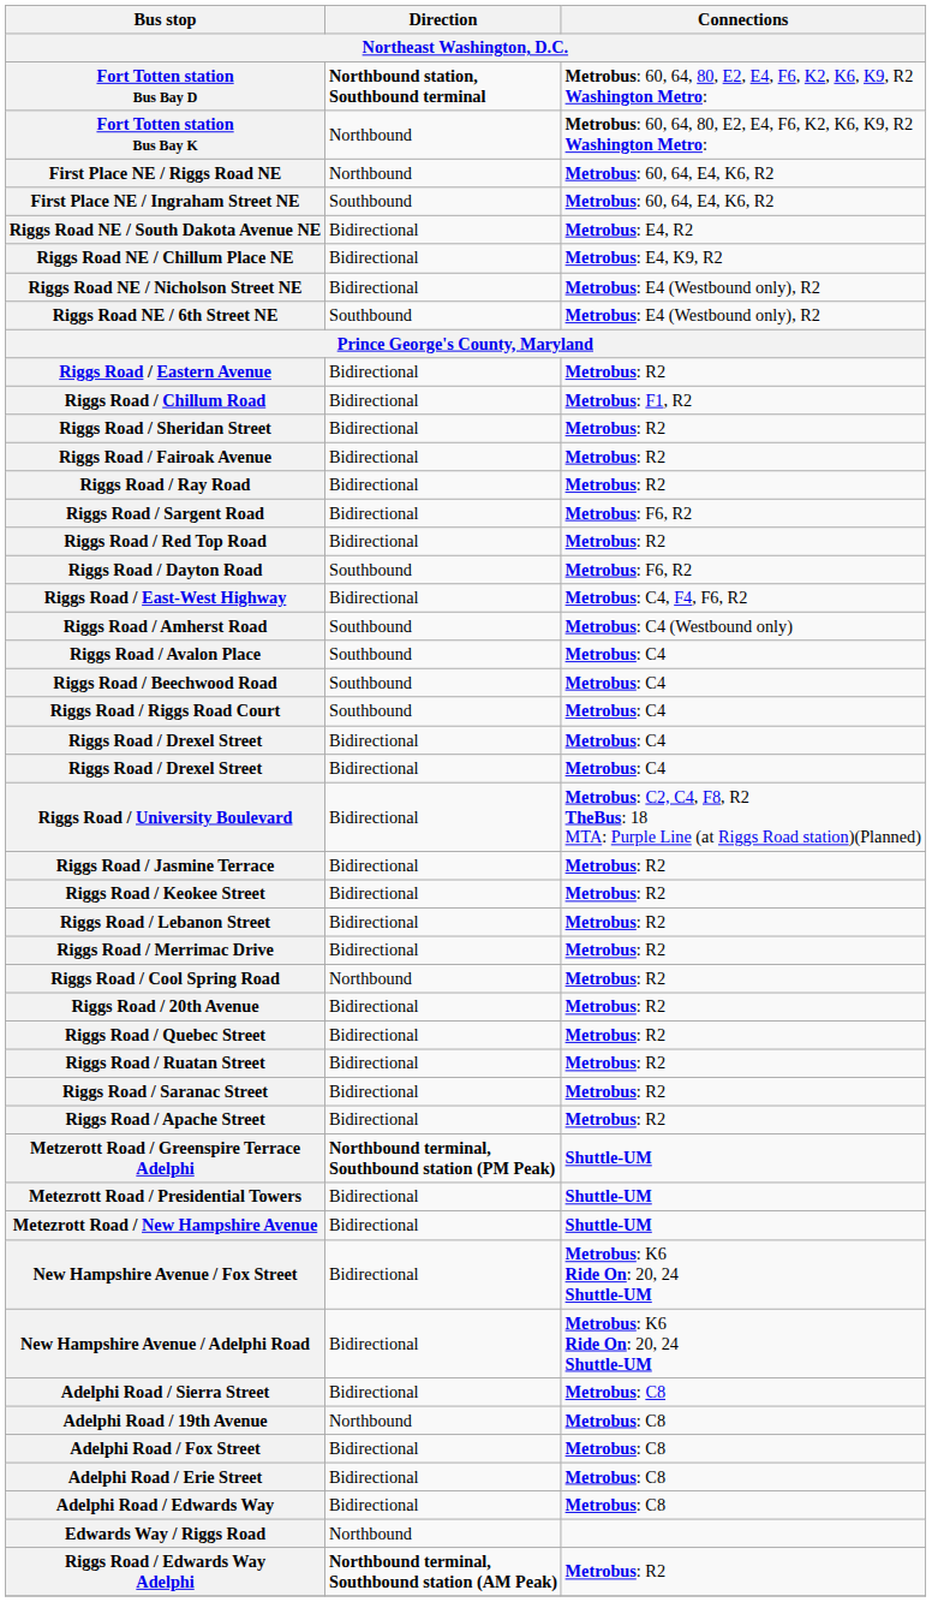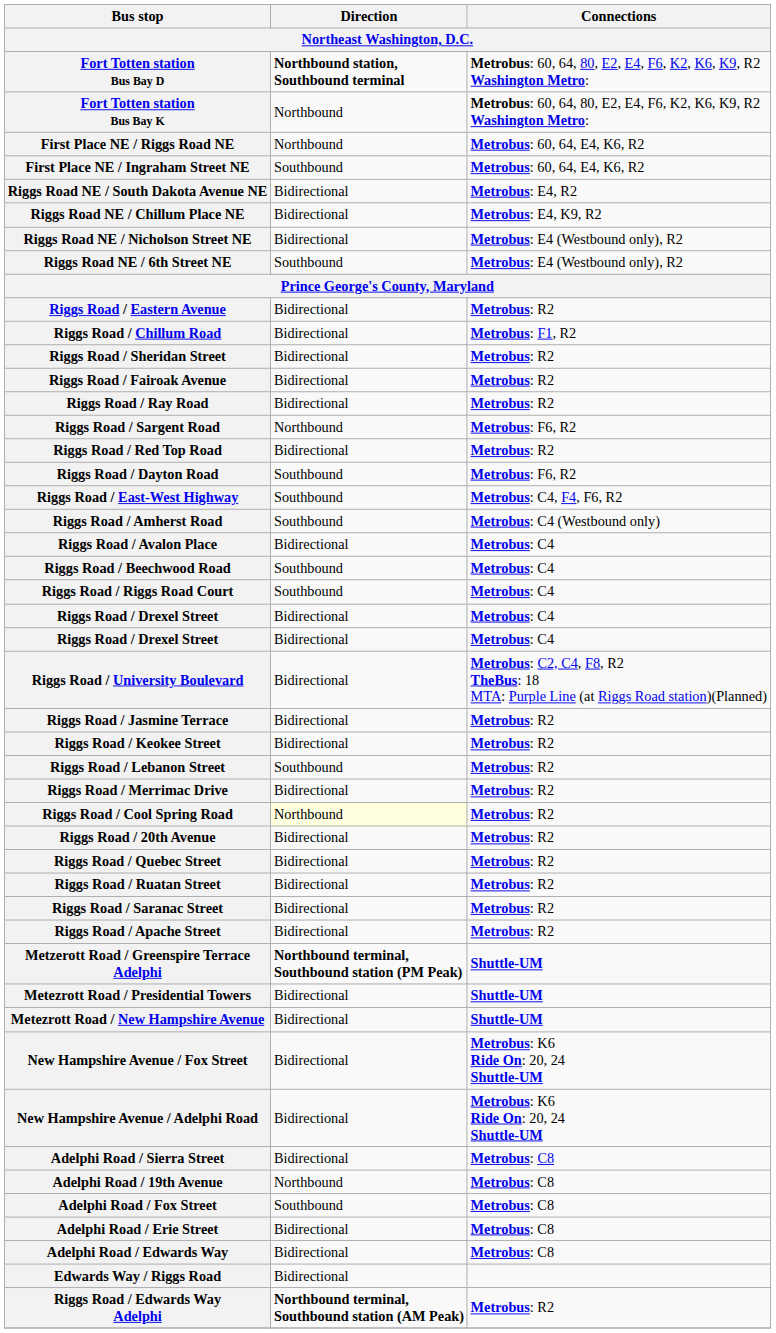Riggs Road / Sargent Road | Direction: Bidirectional -> Northbound
Riggs Road / East-West Highway | Direction: Bidirectional -> Southbound
Riggs Road / Avalon Place | Direction: Southbound -> Bidirectional
Riggs Road / Lebanon Street | Direction: Bidirectional -> Southbound
Riggs Road / Cool Spring Road | Direction: no background -> lightyellow background
Adelphi Road / Fox Street | Direction: Bidirectional -> Southbound
Edwards Way / Riggs Road | Direction: Northbound -> Bidirectional
